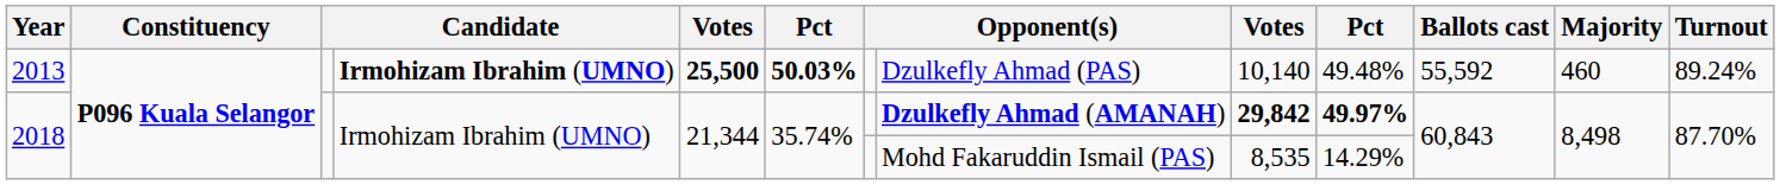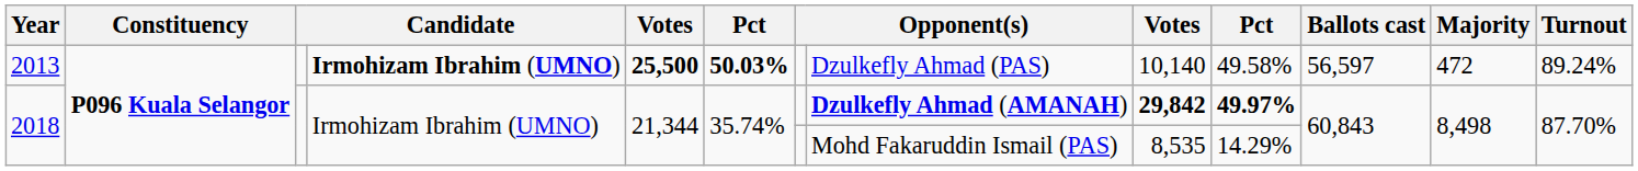2013 | column 10: 49.48% -> 49.58%
2013 | Ballots cast: 55,592 -> 56,597
2013 | Majority: 460 -> 472
